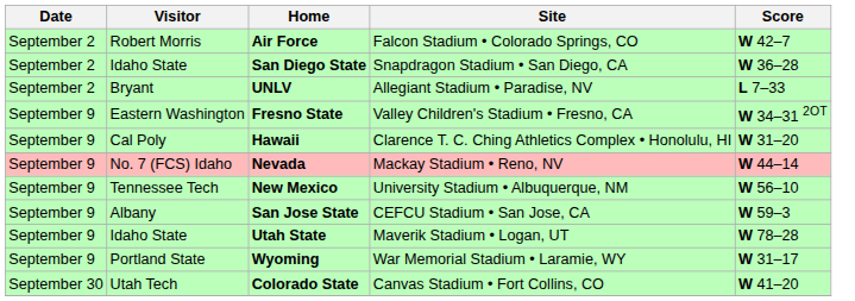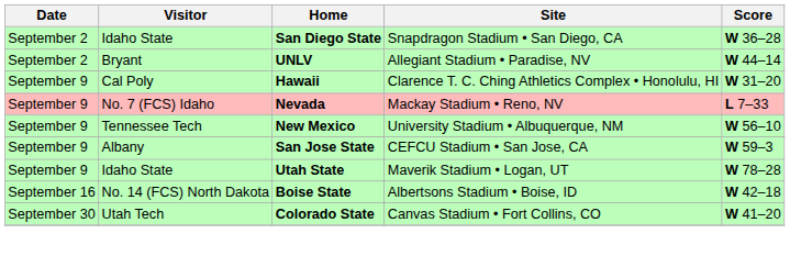- row: September 2 | Robert Morris | Air Force | Falcon Stadium • Colorado Springs, CO | W 42–7
UNLV | Score: L 7–33 -> W 44–14
- row: September 9 | Eastern Washington | Fresno State | Valley Children's Stadium • Fresno, CA | W 34–31 2OT
Nevada | Score: W 44–14 -> L 7–33
- row: September 9 | Portland State | Wyoming | War Memorial Stadium • Laramie, WY | W 31–17
+ row: September 16 | No. 14 (FCS) North Dakota | Boise State | Albertsons Stadium • Boise, ID | W 42–18
